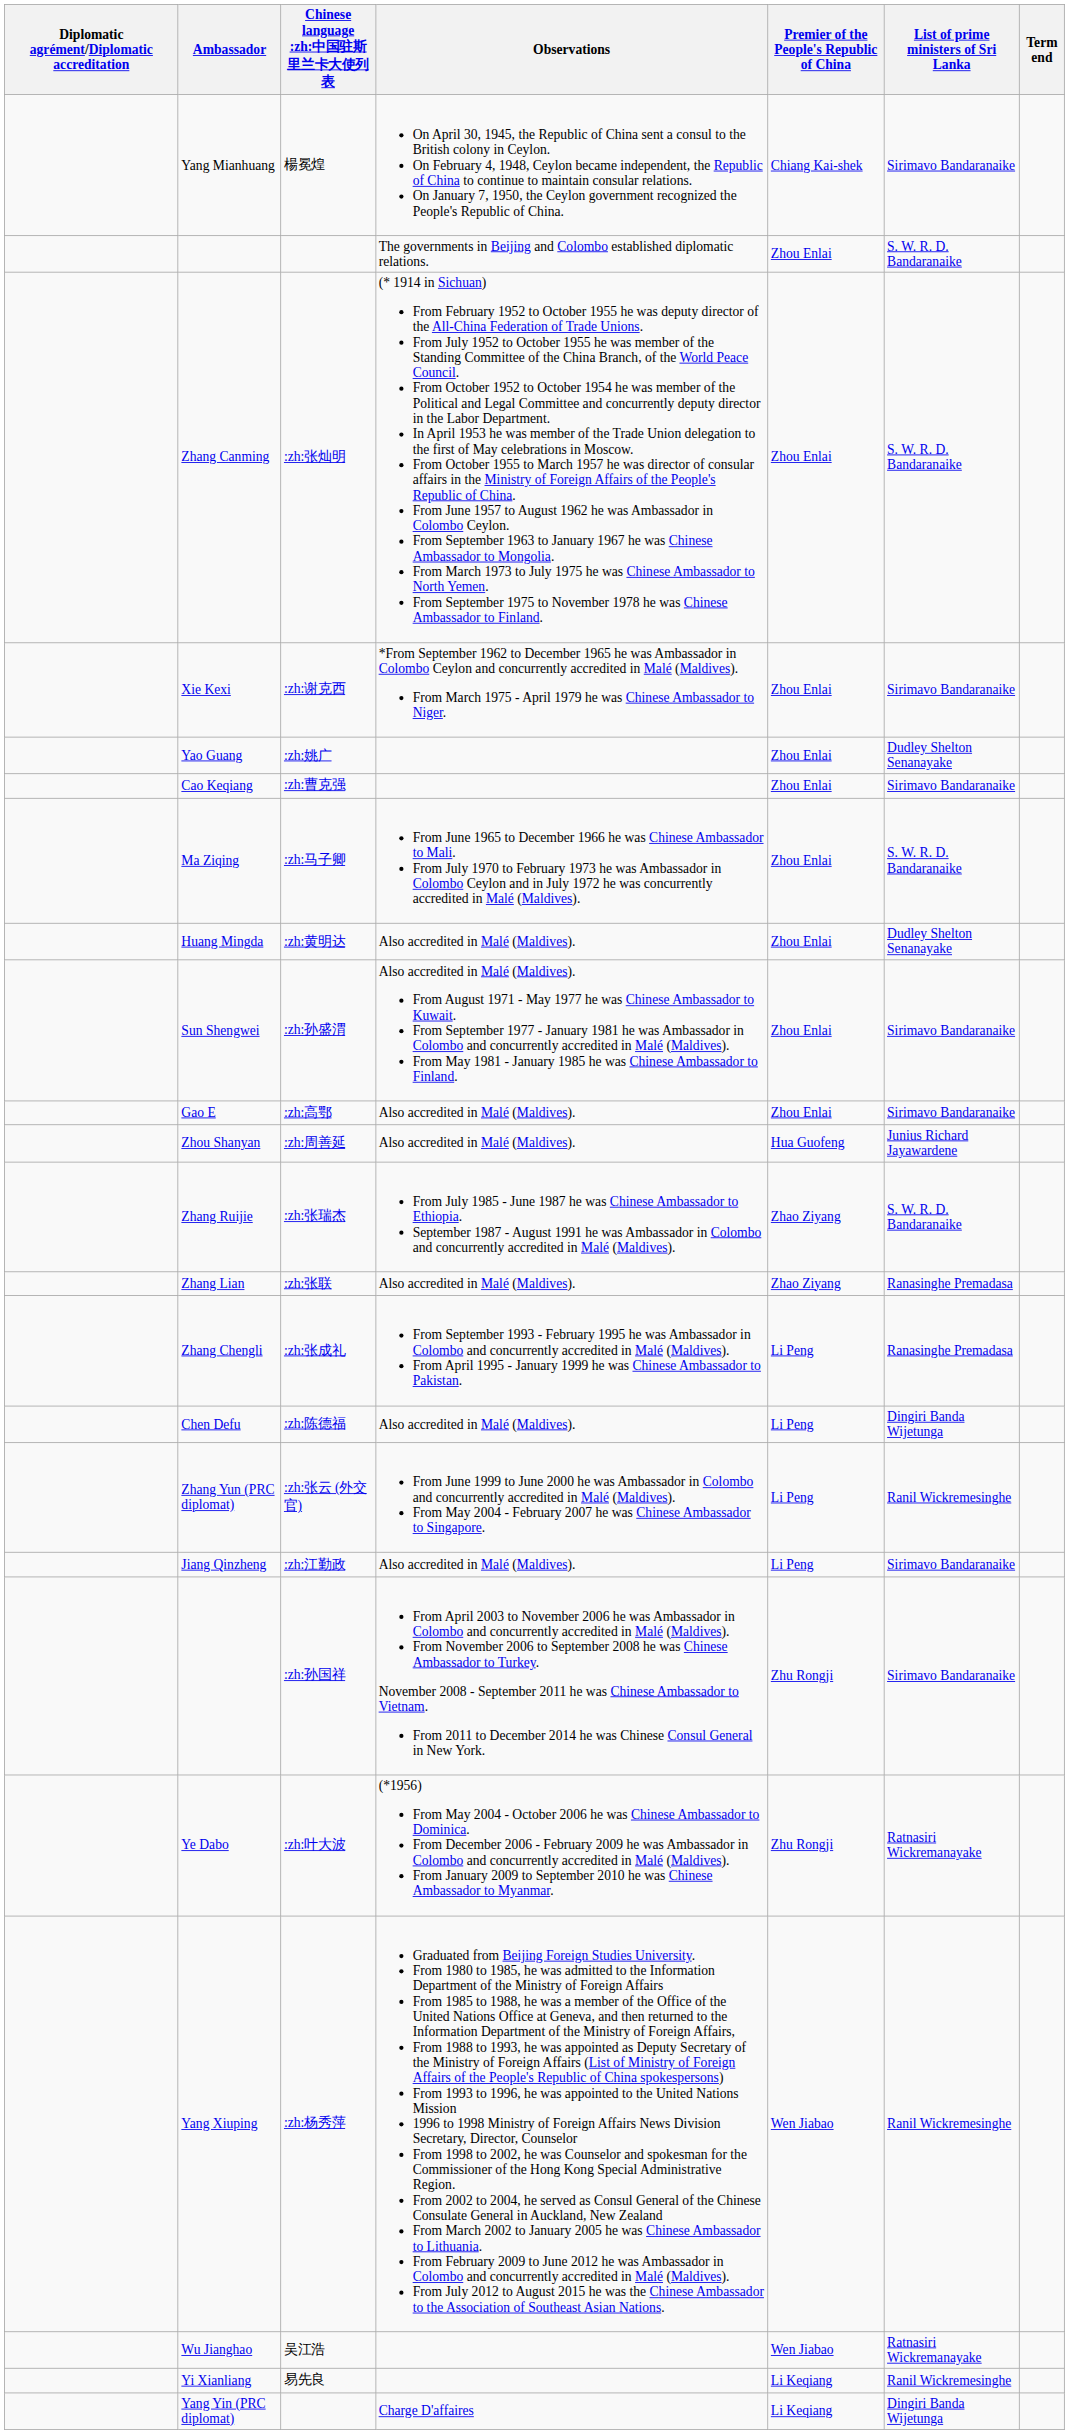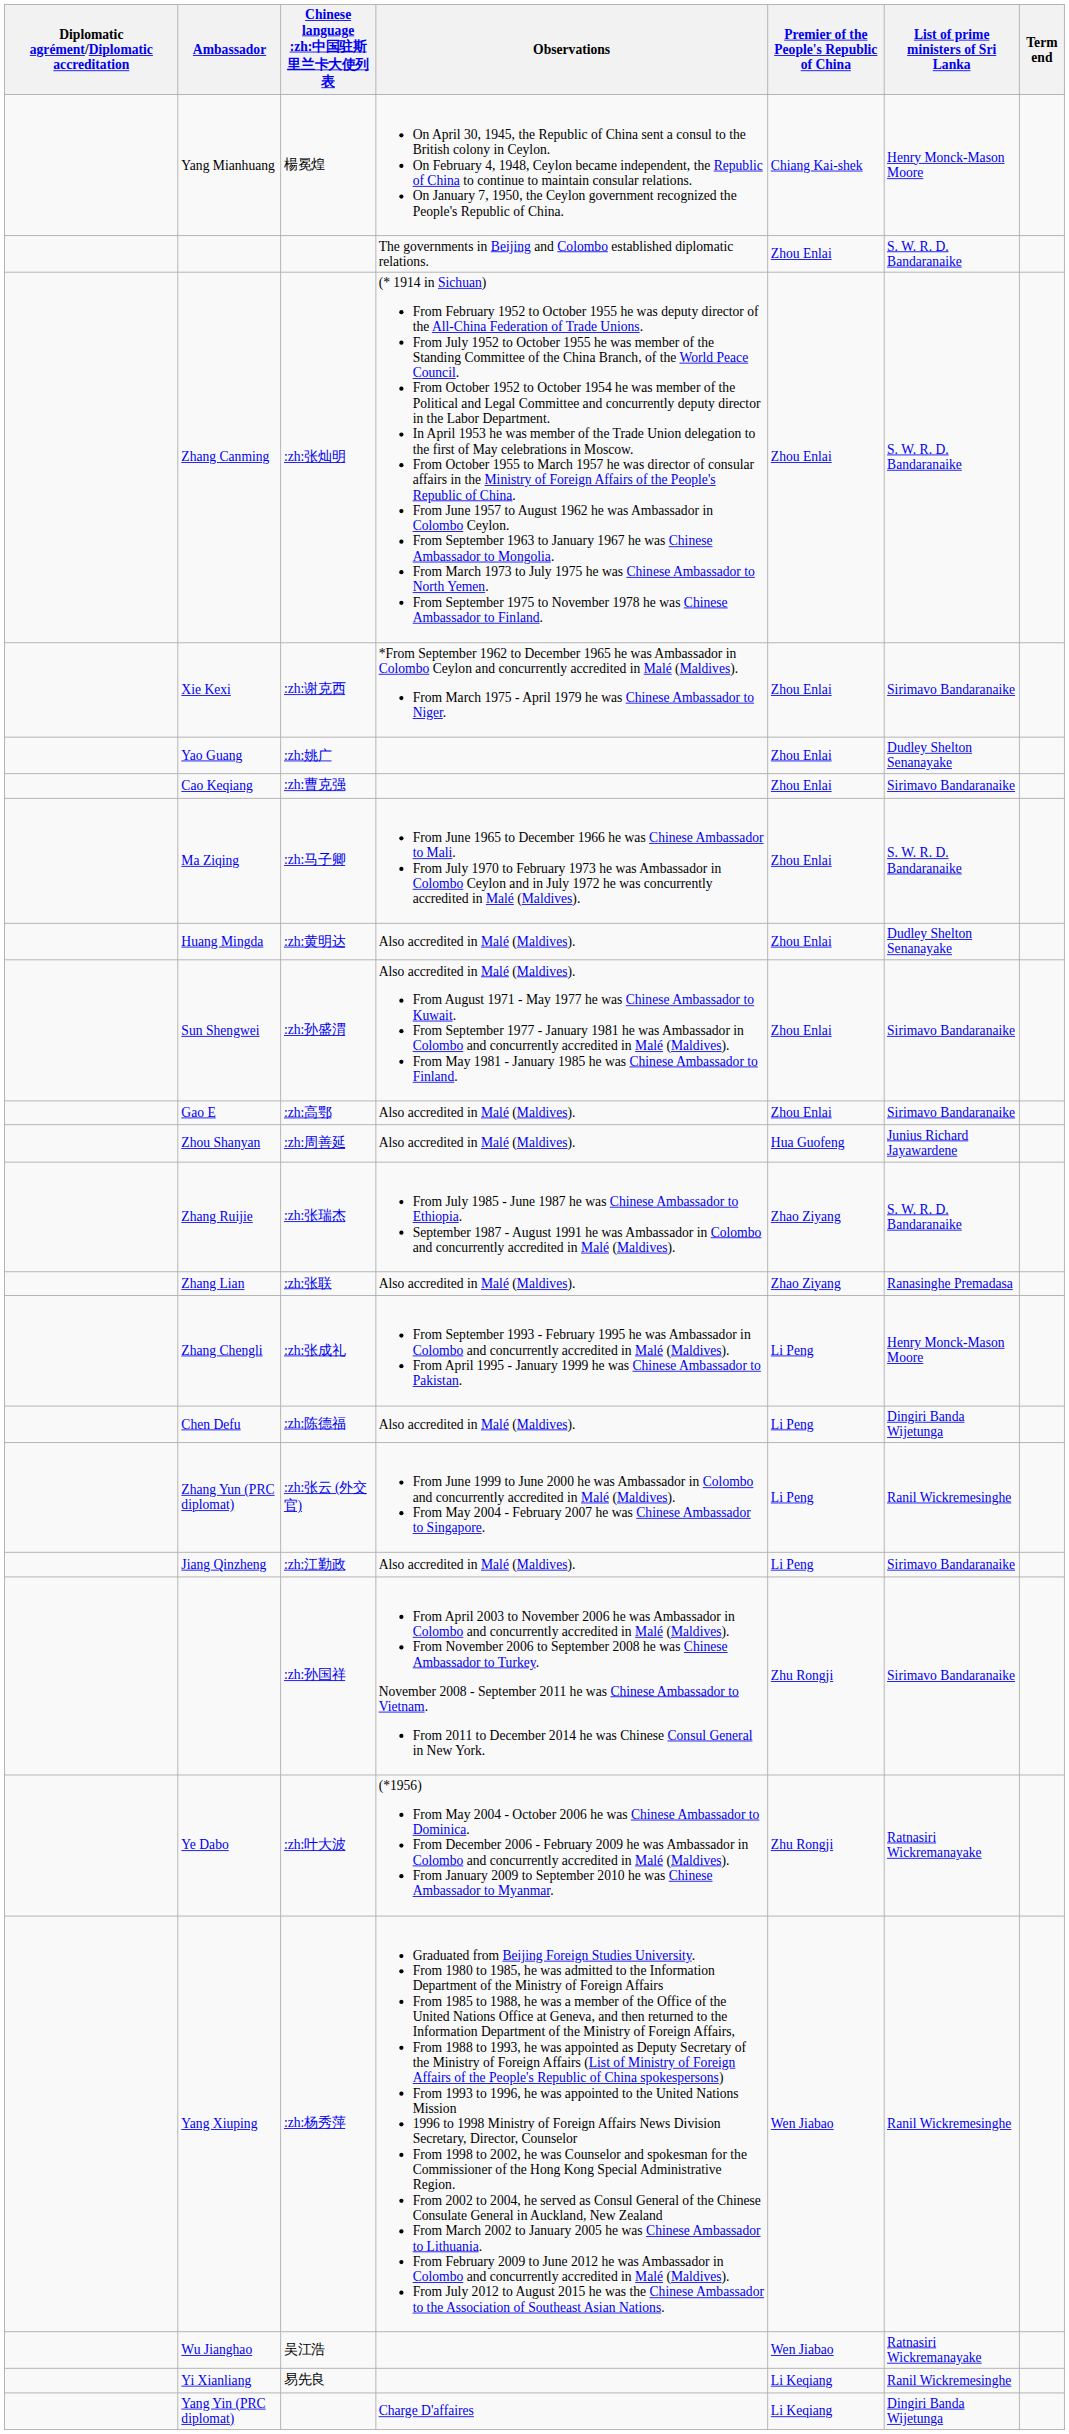Yang Mianhuang | List of prime ministers of Sri Lanka: Sirimavo Bandaranaike -> Henry Monck-Mason Moore
Zhang Chengli | List of prime ministers of Sri Lanka: Ranasinghe Premadasa -> Henry Monck-Mason Moore
